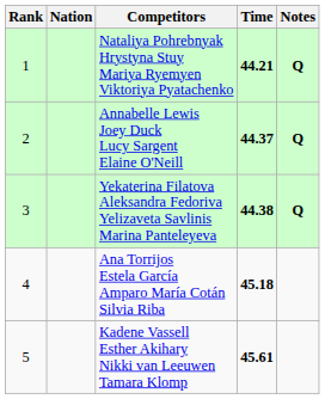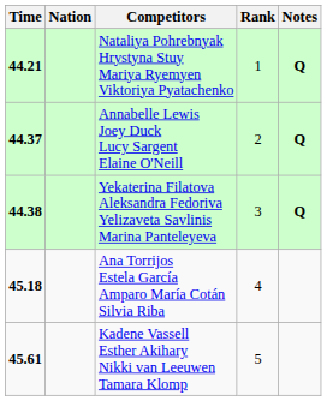columns swapped: Rank <-> Time
